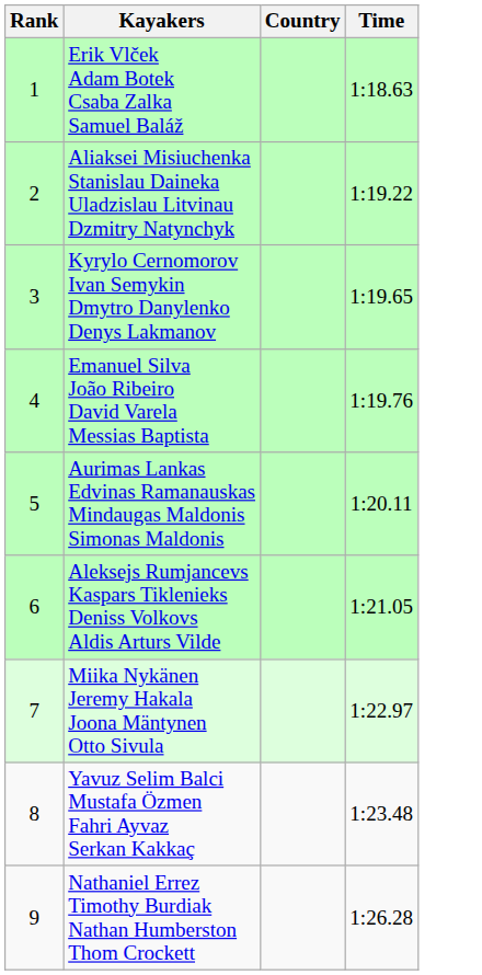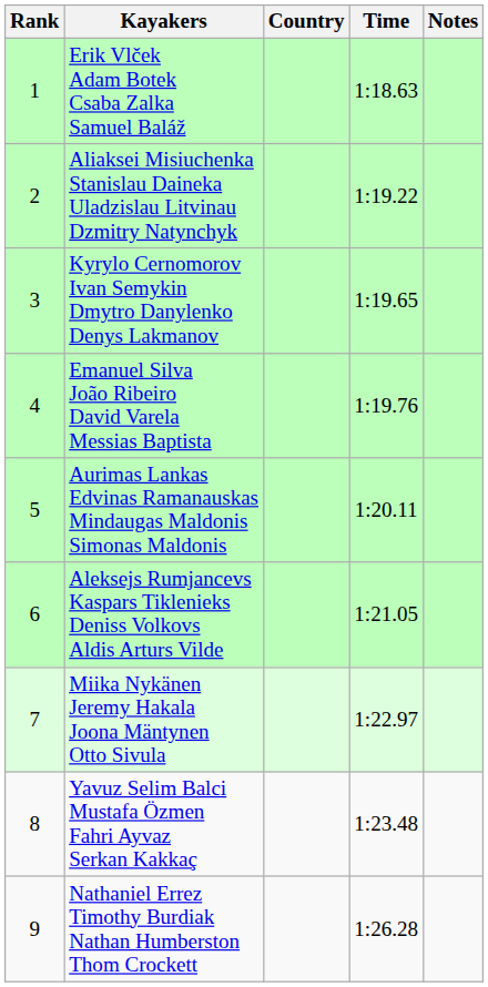+ column: Notes
